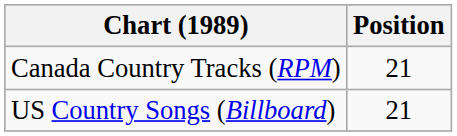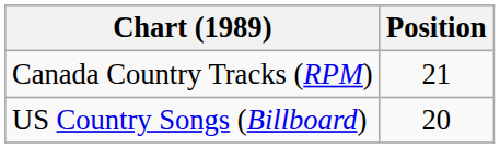US Country Songs (Billboard) | Position: 21 -> 20
